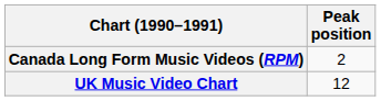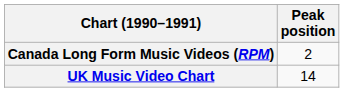UK Music Video Chart | Peak position: 12 -> 14
